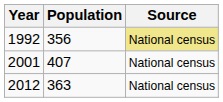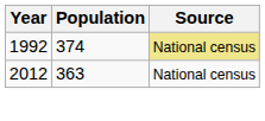1992 | Population: 356 -> 374
- row: 2001 | 407 | National census
